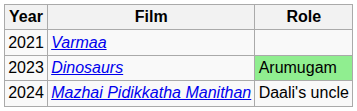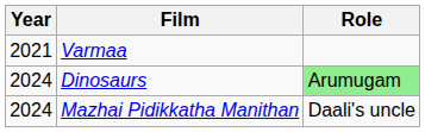Dinosaurs | Year: 2023 -> 2024
